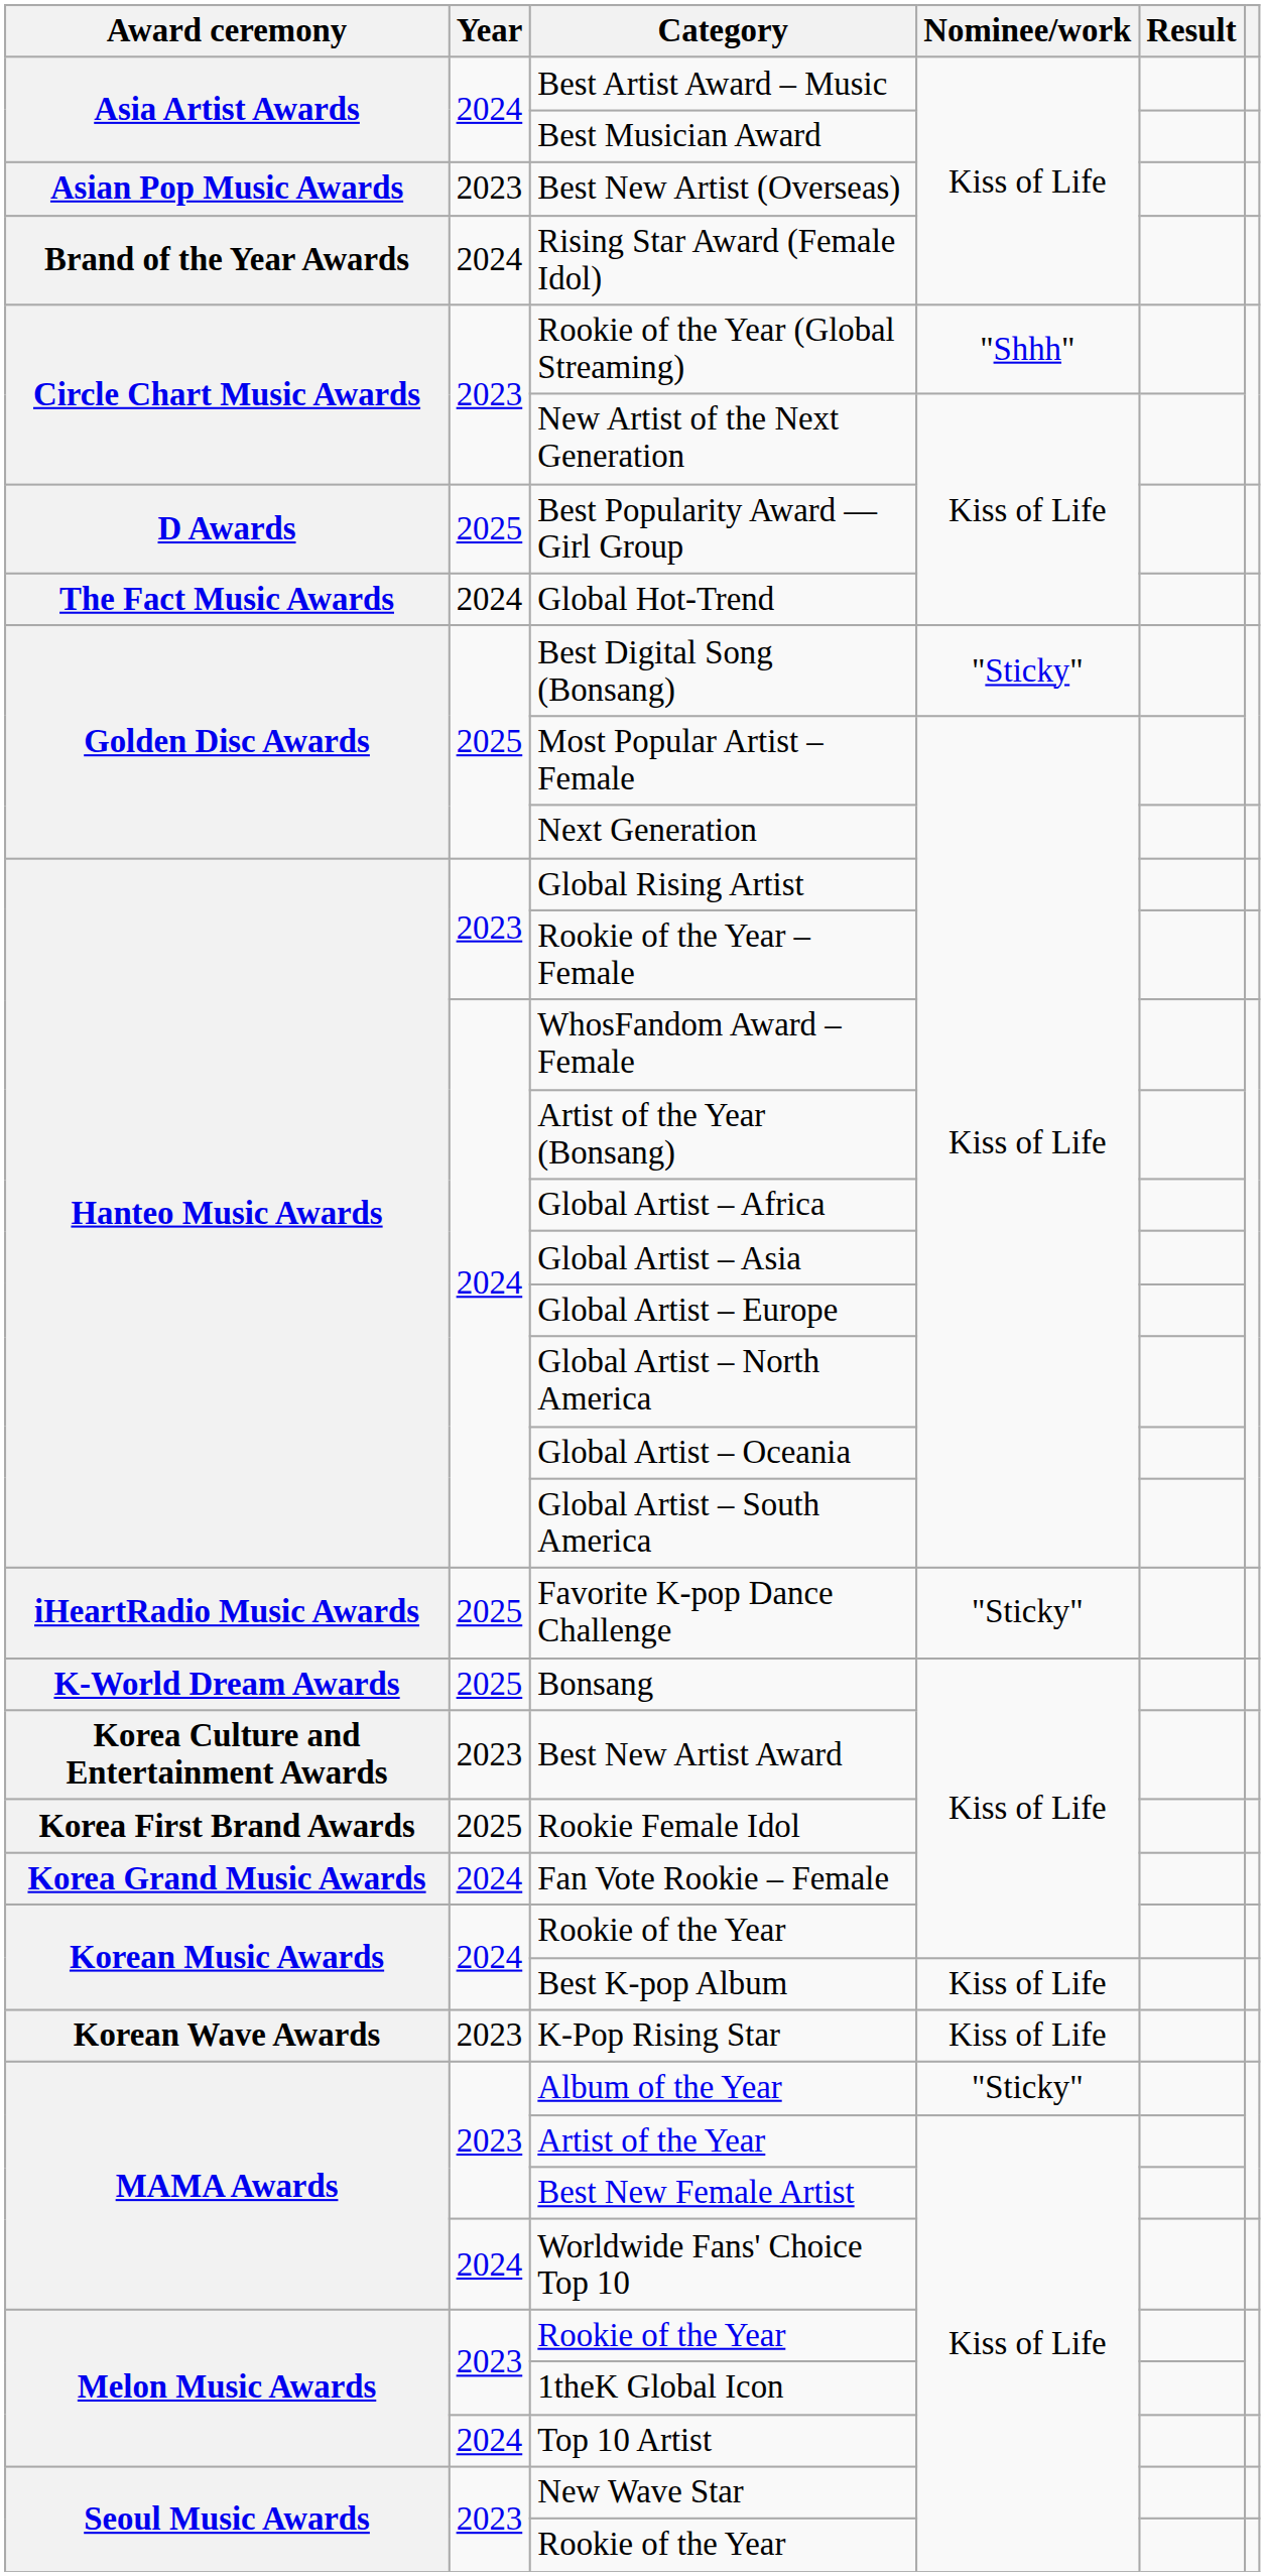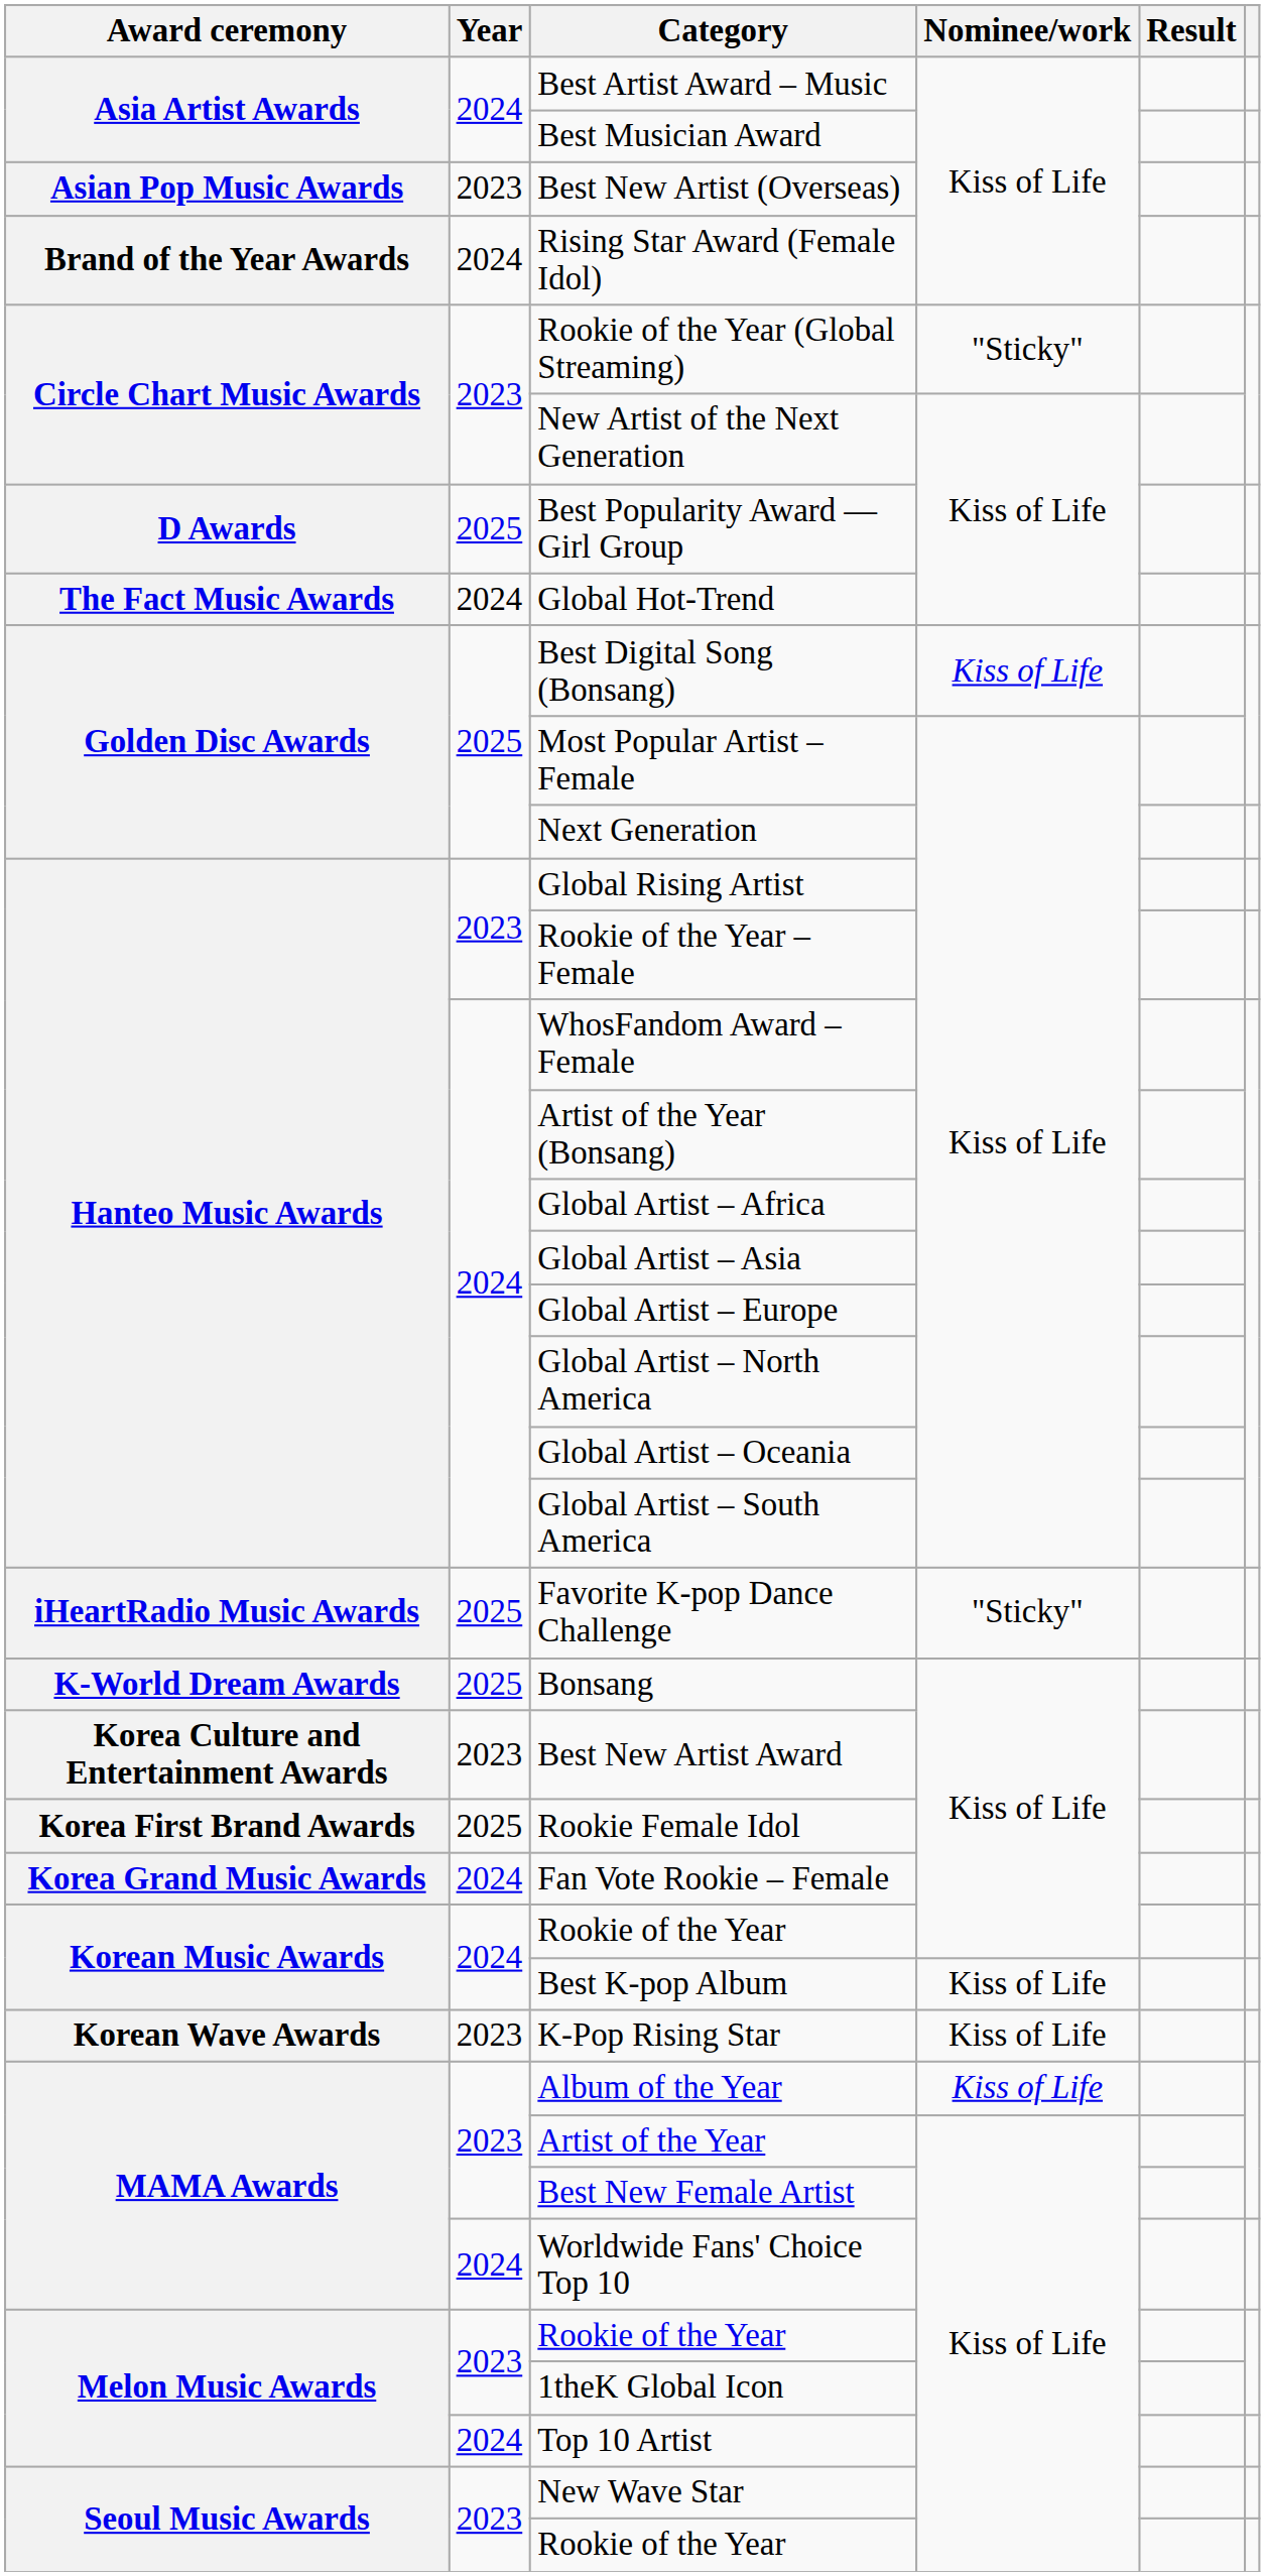Rookie of the Year (Global Streaming) | Nominee/work: "Shhh" -> "Sticky"
Best Digital Song (Bonsang) | Nominee/work: "Sticky" -> Kiss of Life
Album of the Year | Nominee/work: "Sticky" -> Kiss of Life
